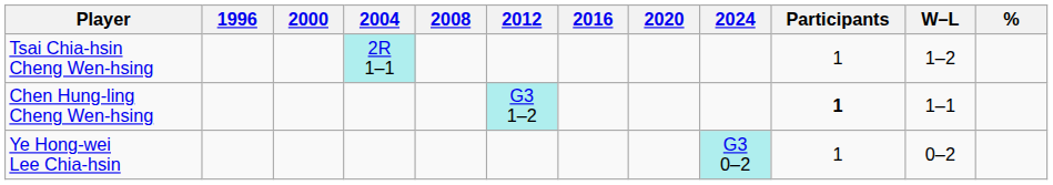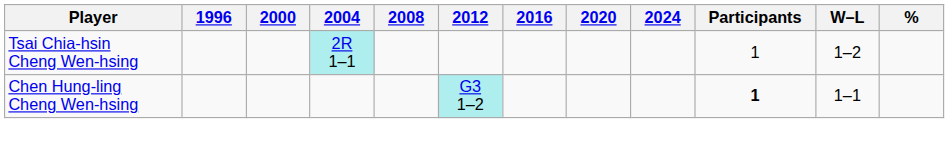- row: Ye Hong-wei Lee Chia-hsin | G3 0–2 | 1 | 0–2
